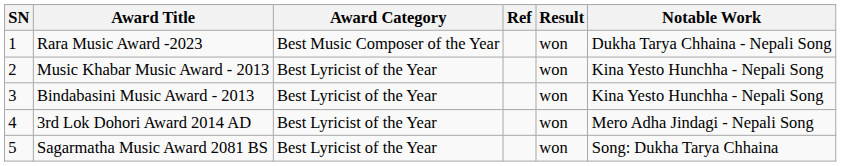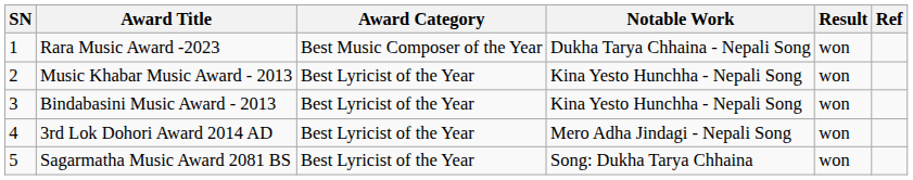columns swapped: Notable Work <-> Ref
